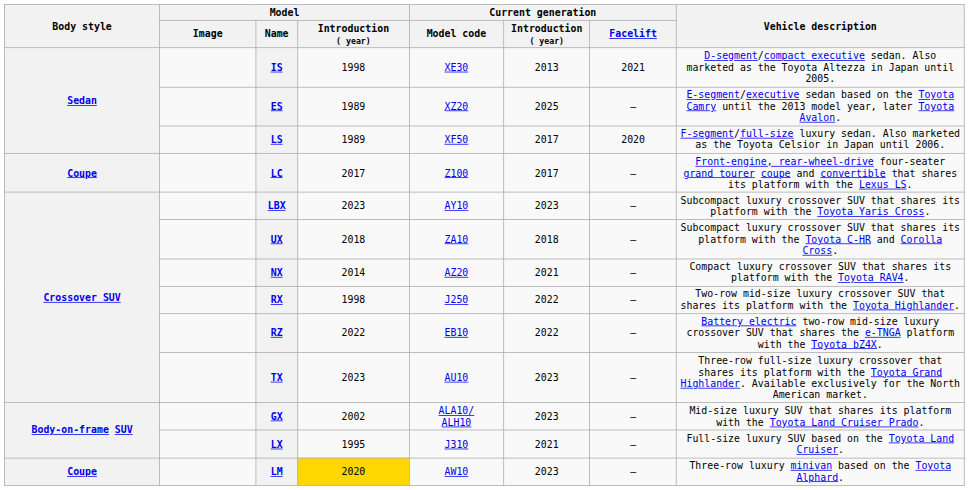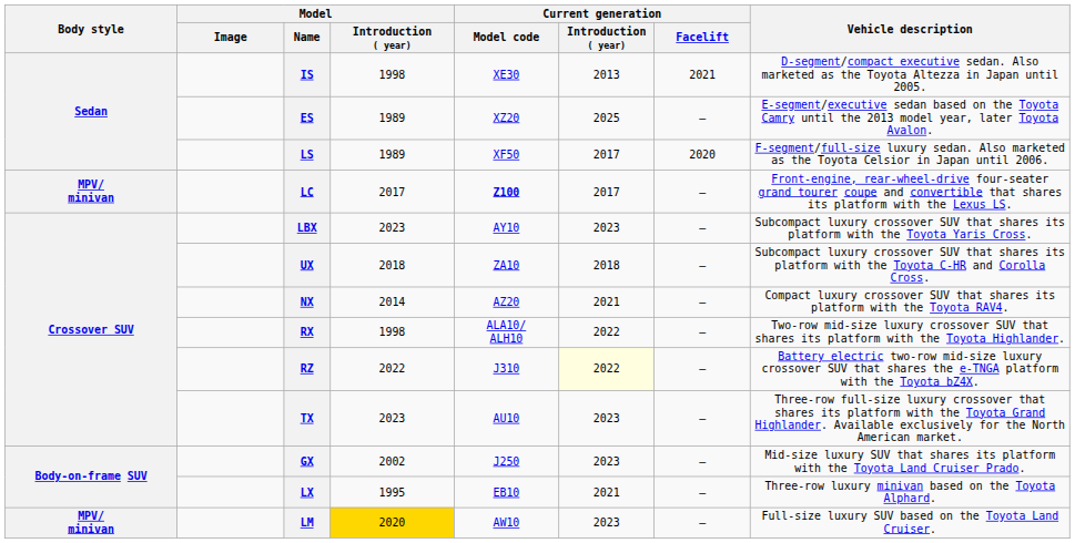LC | Body style: Coupe -> MPV/ minivan
LC | Current generation / Model code: normal -> bold
RX | Current generation / Model code: J250 -> ALA10/ ALH10
RZ | Current generation / Model code: EB10 -> J310
RZ | Current generation / Introduction ( year): no background -> lightyellow background
GX | Current generation / Model code: ALA10/ ALH10 -> J250
LX | Current generation / Model code: J310 -> EB10
LX | Vehicle description: Full-size luxury SUV based on the Toyota Land Cruiser. -> Three-row luxury minivan based on the Toyota Alphard.
LM | Body style: Coupe -> MPV/ minivan
LM | Vehicle description: Three-row luxury minivan based on the Toyota Alphard. -> Full-size luxury SUV based on the Toyota Land Cruiser.
